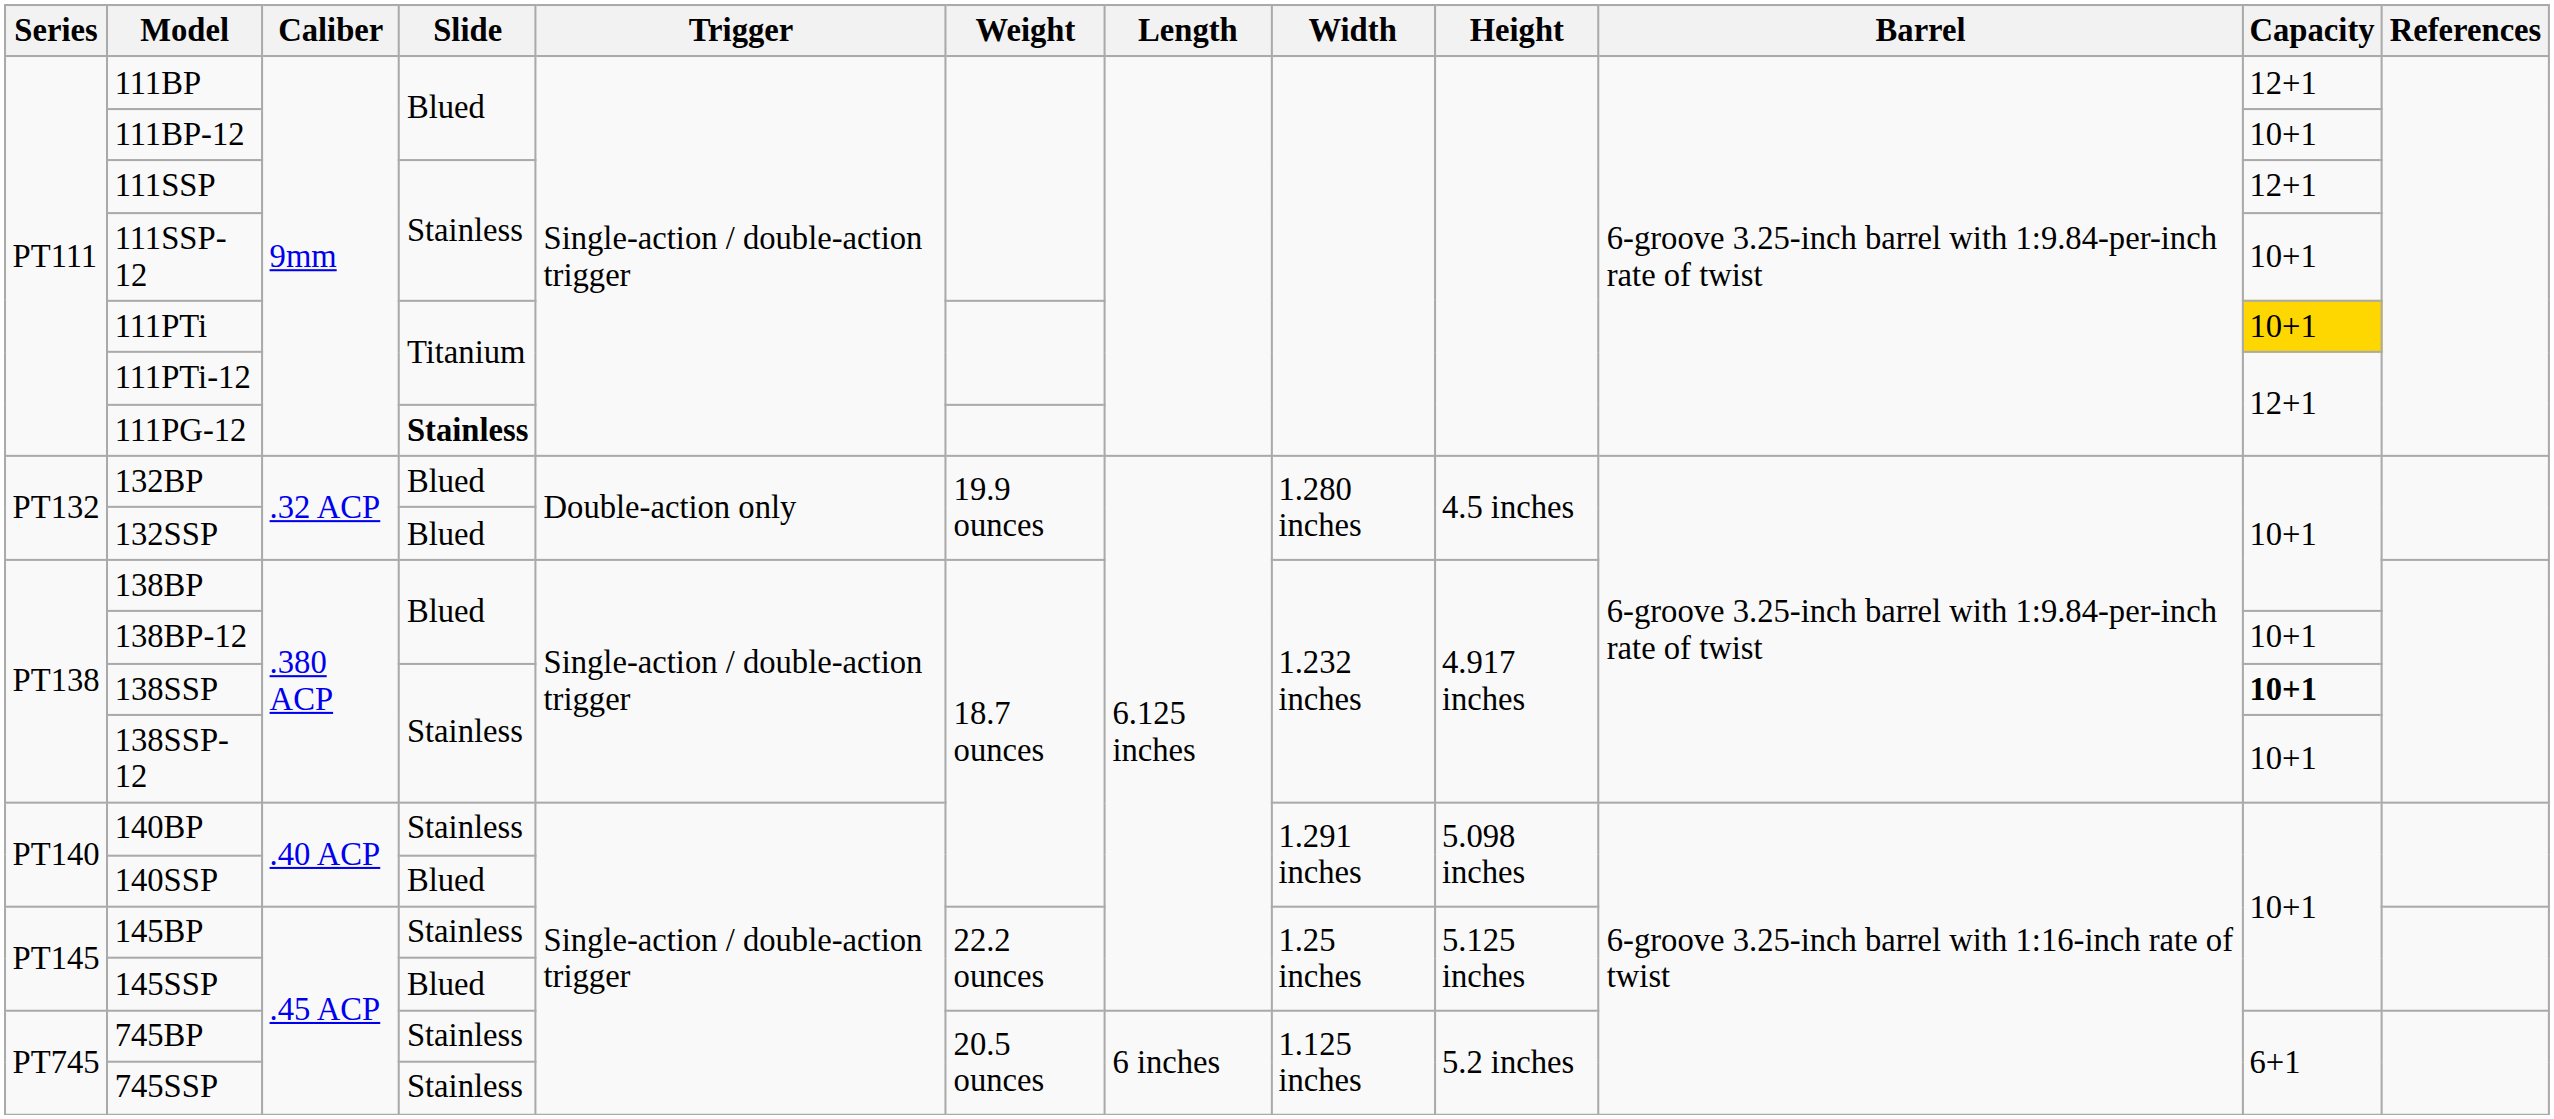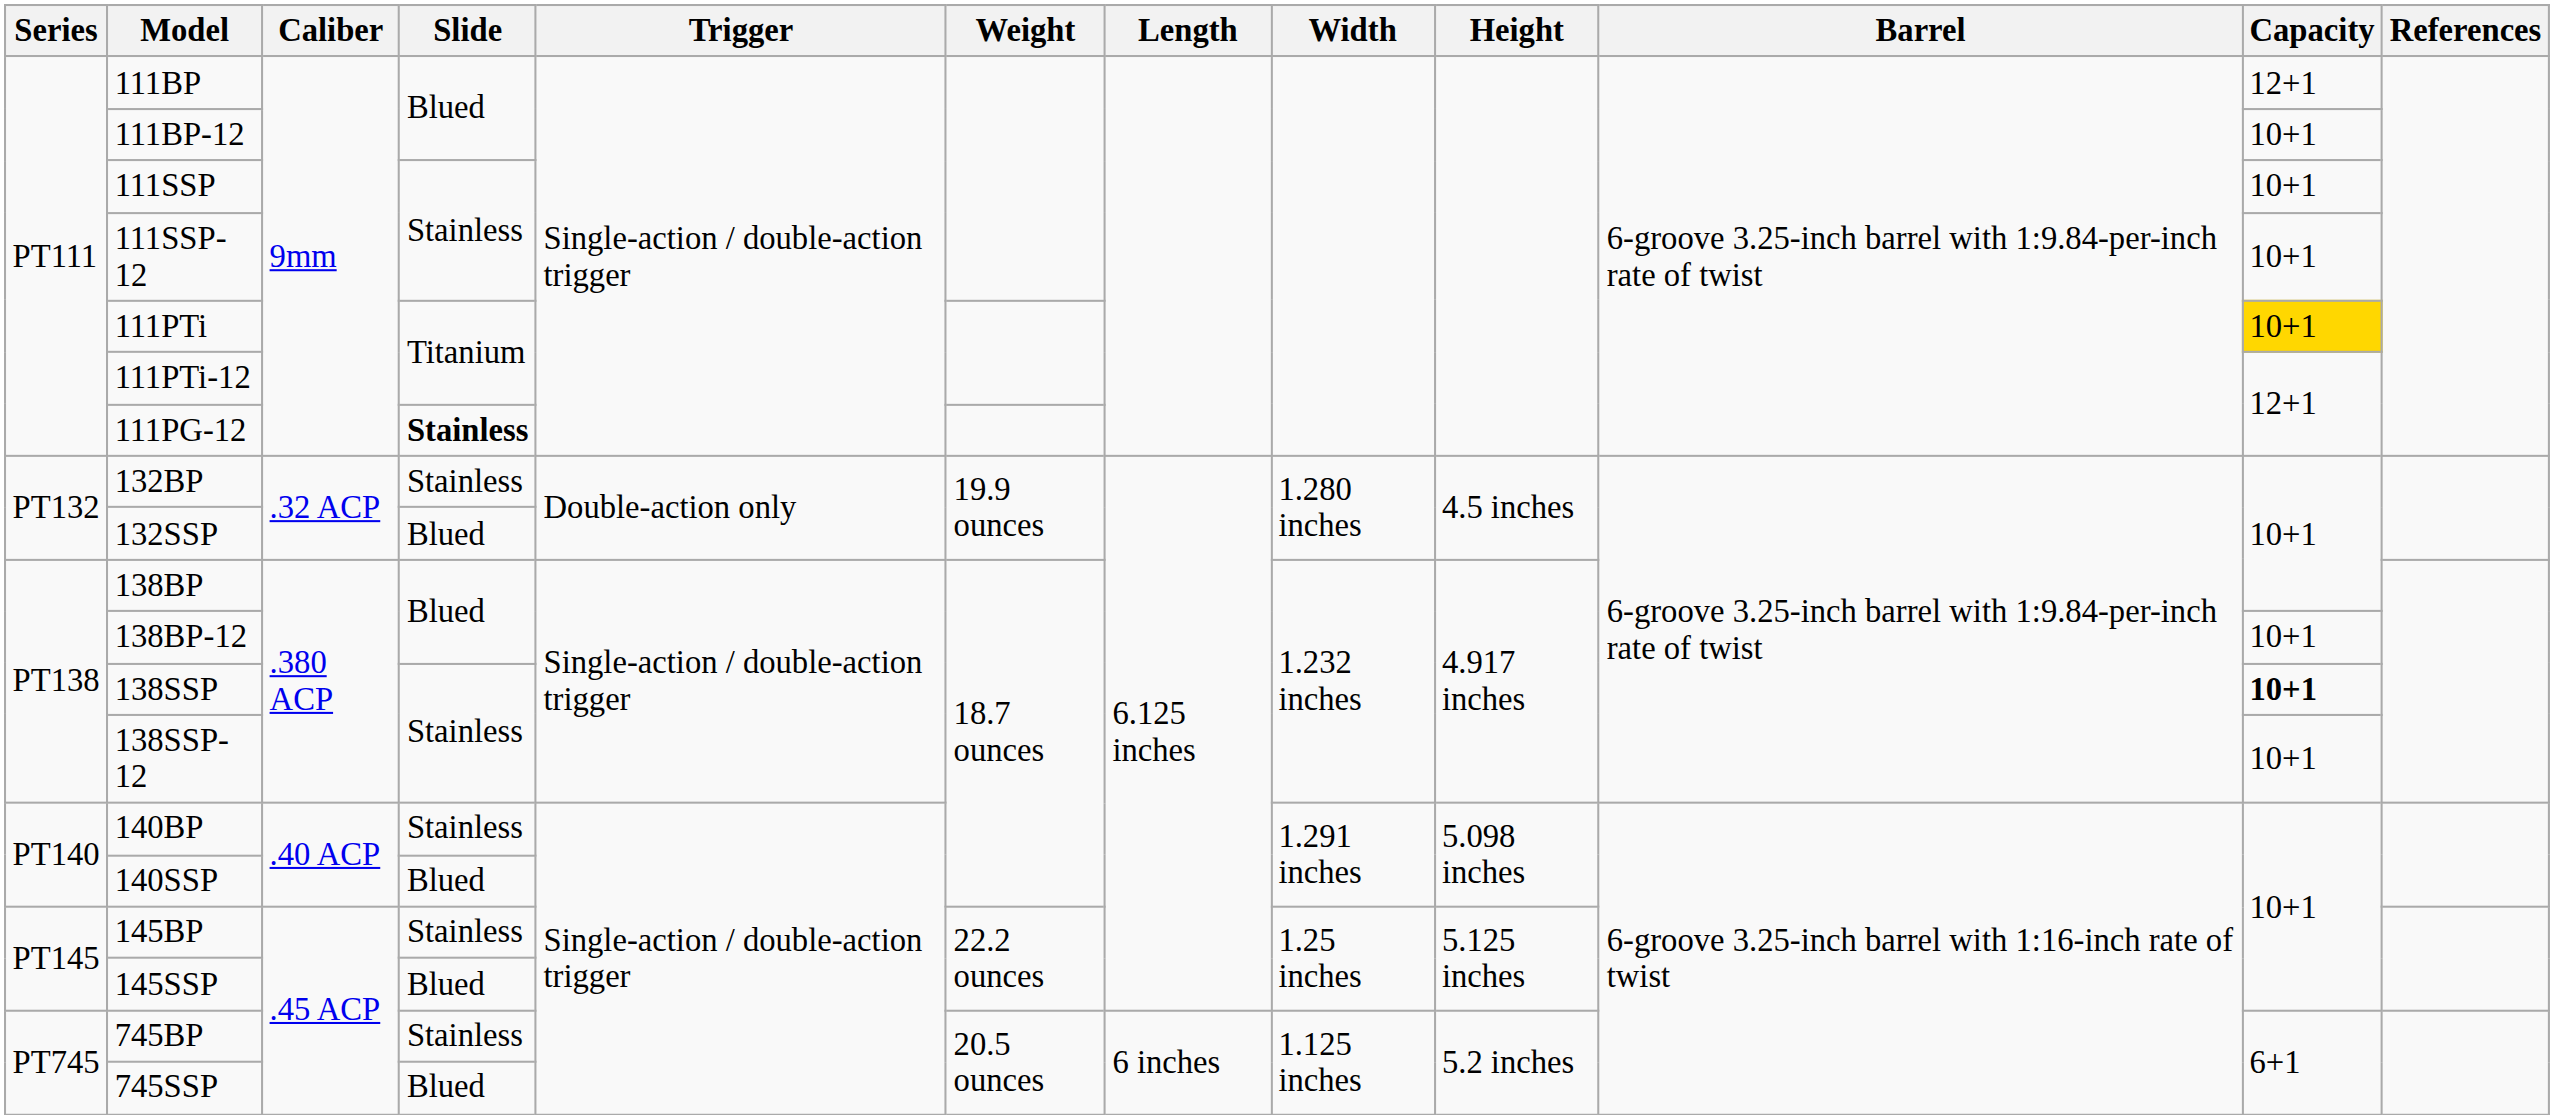111SSP | Capacity: 12+1 -> 10+1
132BP | Slide: Blued -> Stainless
745SSP | Slide: Stainless -> Blued
